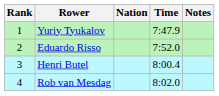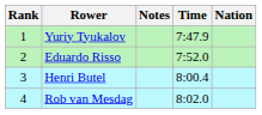columns swapped: Nation <-> Notes
